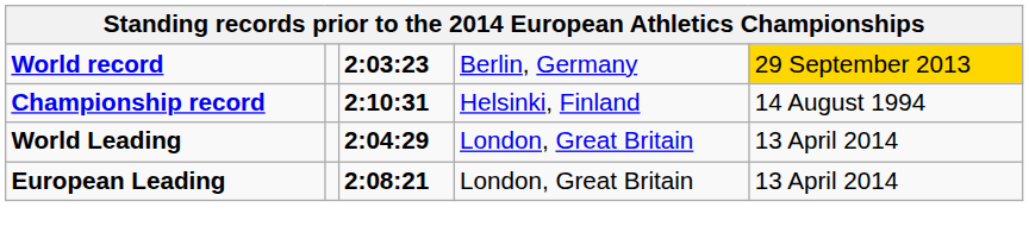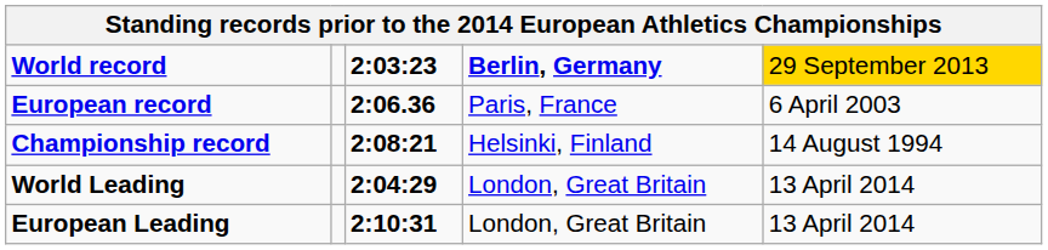World record | column 4: normal -> bold
+ row: European record | 2:06.36 | Paris, France | 6 April 2003
Championship record | column 3: 2:10:31 -> 2:08:21
European Leading | column 3: 2:08:21 -> 2:10:31
